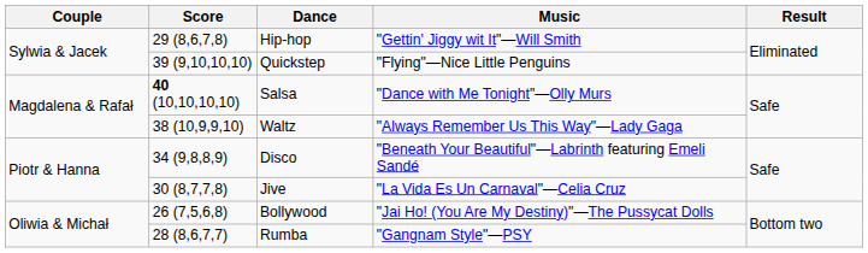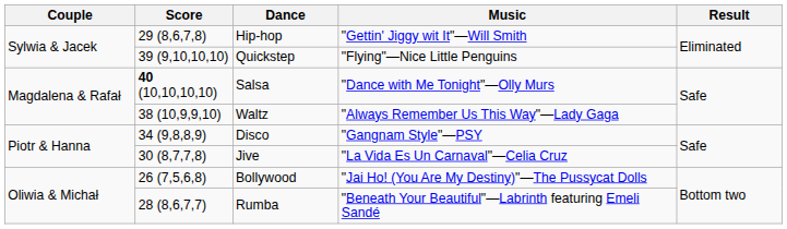Disco | Music: "Beneath Your Beautiful"—Labrinth featuring Emeli Sandé -> "Gangnam Style"—PSY
Rumba | Music: "Gangnam Style"—PSY -> "Beneath Your Beautiful"—Labrinth featuring Emeli Sandé
